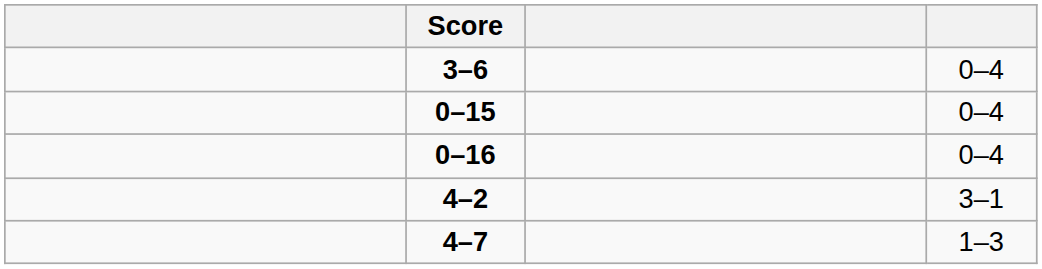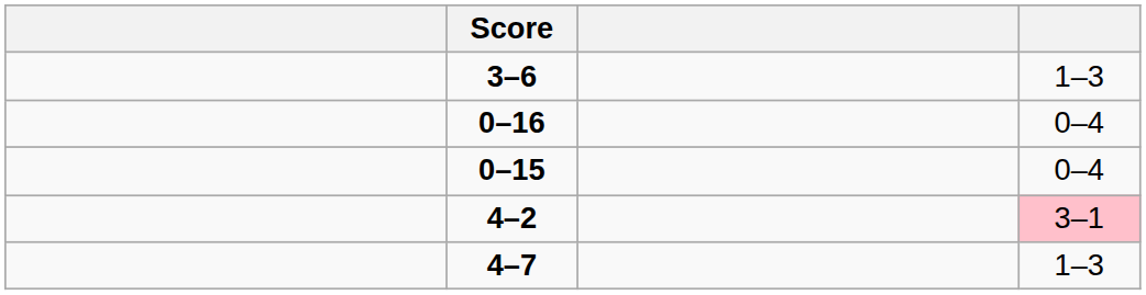3–6 | column 4: 0–4 -> 1–3
rows swapped: 0–16 <-> 0–15
4–2 | column 4: no background -> pink background
